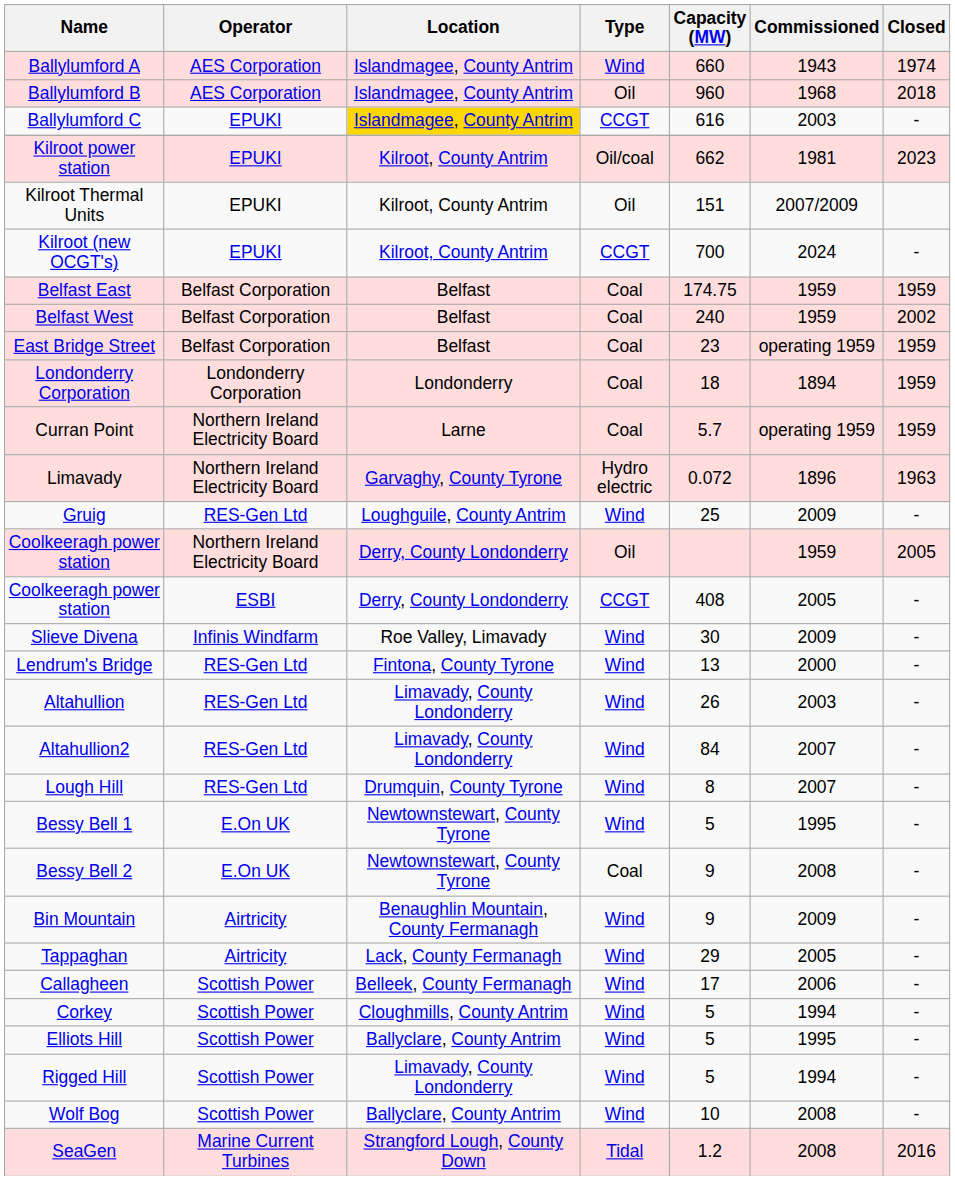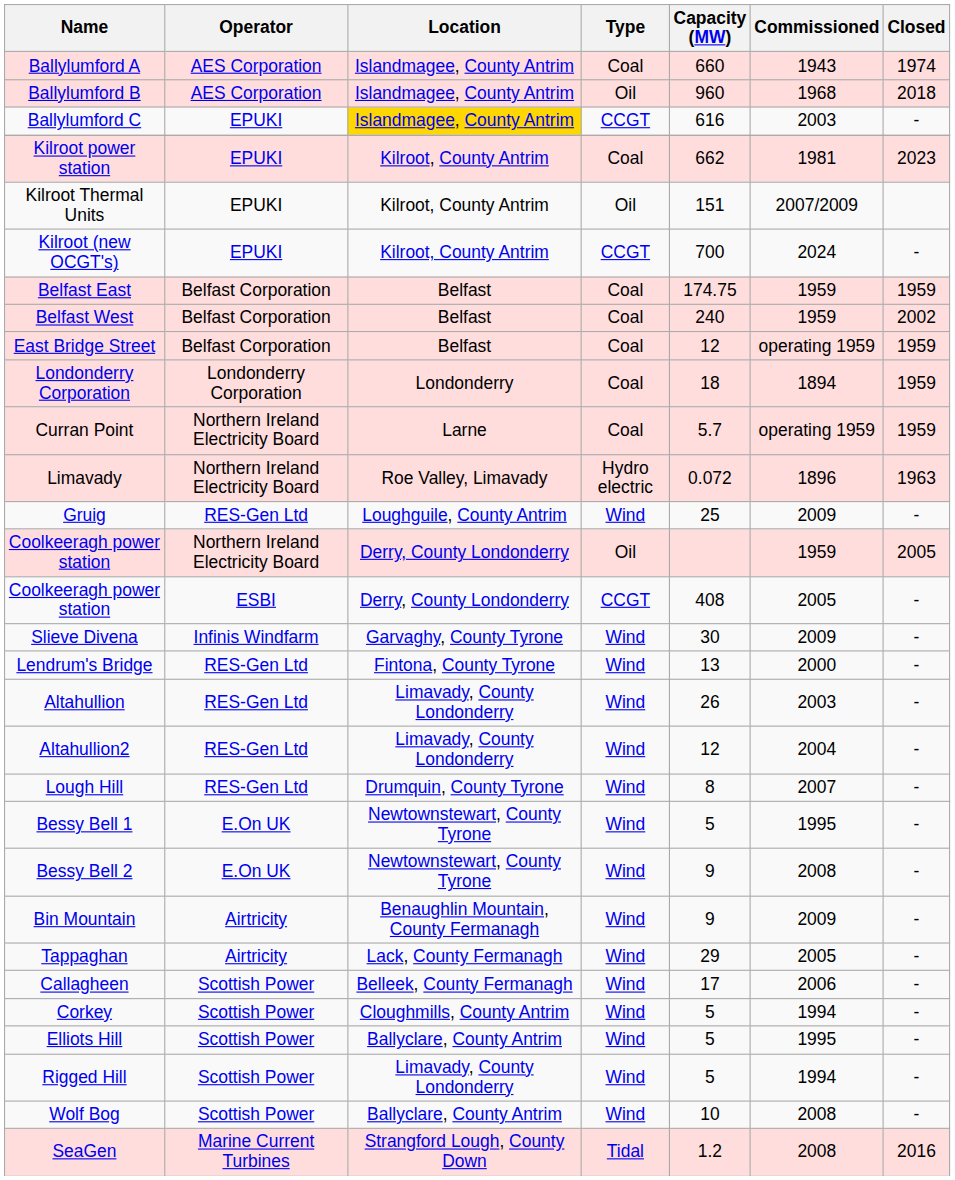Ballylumford A | Type: Wind -> Coal
Kilroot power station | Type: Oil/coal -> Coal
East Bridge Street | Capacity (MW): 23 -> 12
Limavady | Location: Garvaghy, County Tyrone -> Roe Valley, Limavady
Slieve Divena | Location: Roe Valley, Limavady -> Garvaghy, County Tyrone
Altahullion2 | Capacity (MW): 84 -> 12
Altahullion2 | Commissioned: 2007 -> 2004
Bessy Bell 2 | Type: Coal -> Wind
